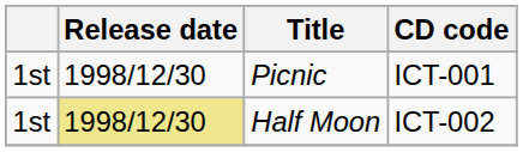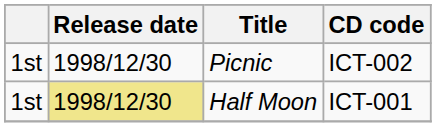Picnic | CD code: ICT-001 -> ICT-002
Half Moon | CD code: ICT-002 -> ICT-001
